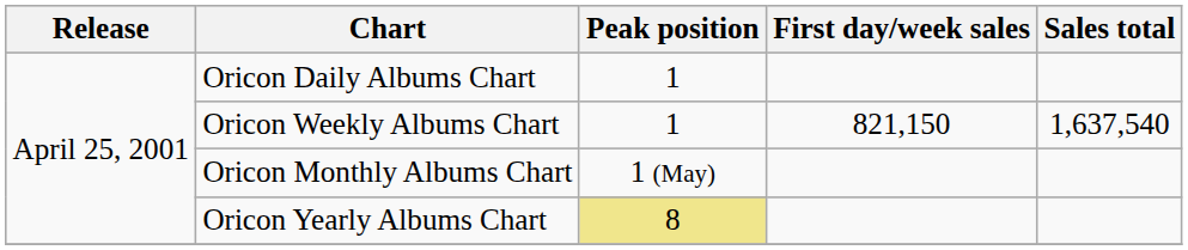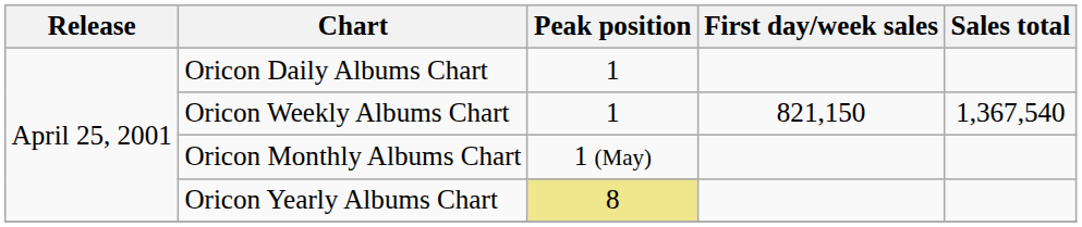Oricon Weekly Albums Chart | Sales total: 1,637,540 -> 1,367,540
